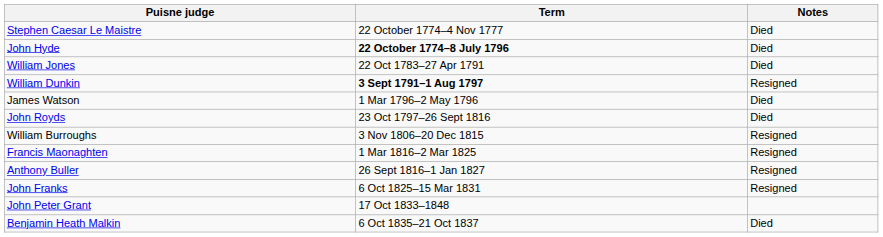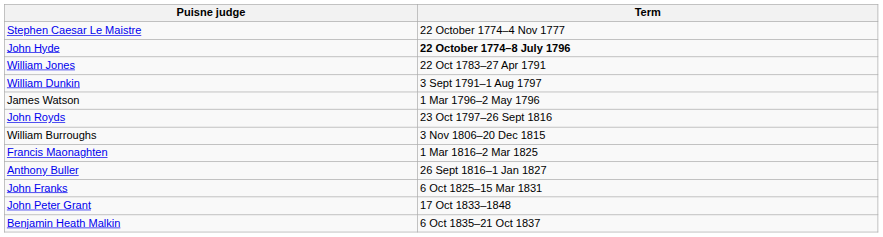- column: Notes | Died | Died | Died | Resigned | Died | Died | Resigned | Resigned | Resigned | Resigned | Died
William Dunkin | Term: bold -> normal
